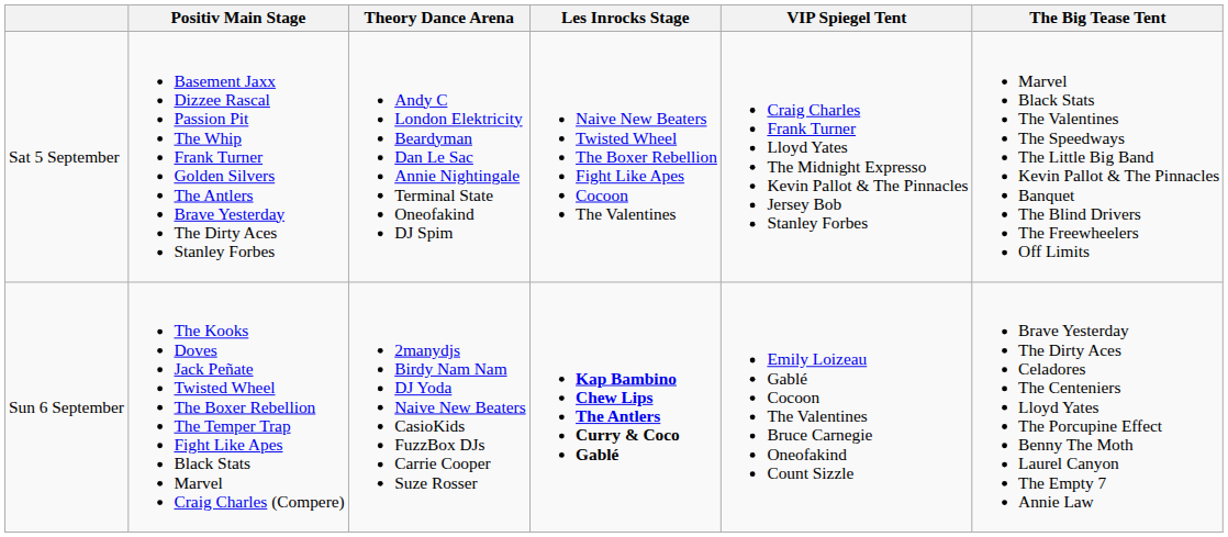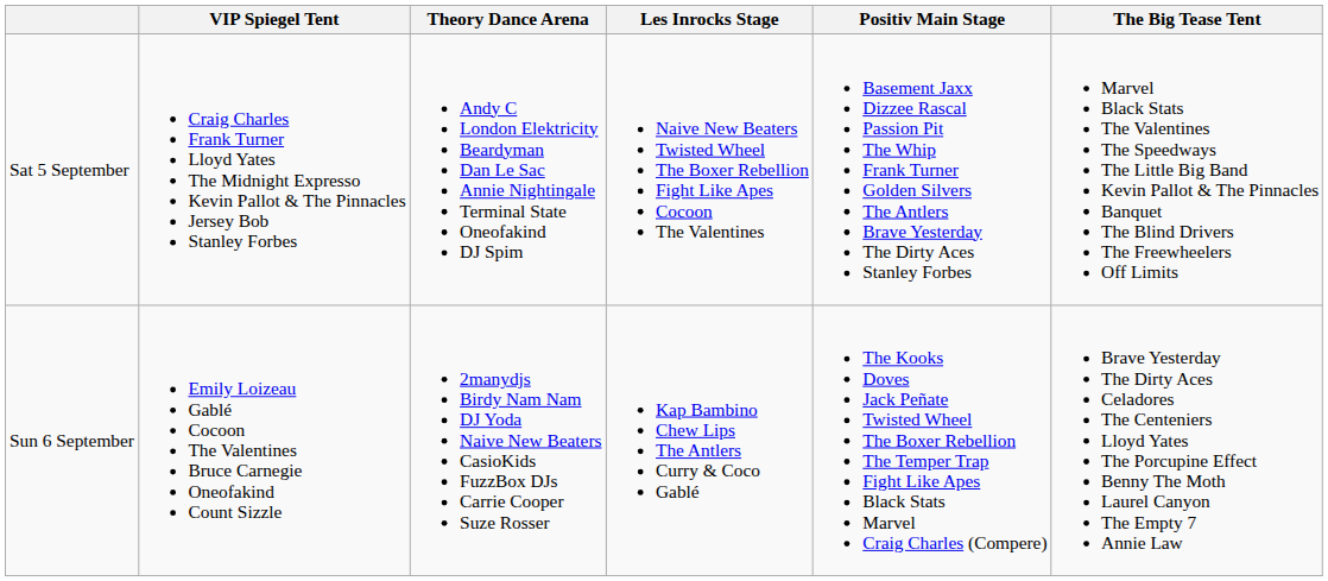columns swapped: Positiv Main Stage <-> VIP Spiegel Tent
Sun 6 September | Les Inrocks Stage: bold -> normal
